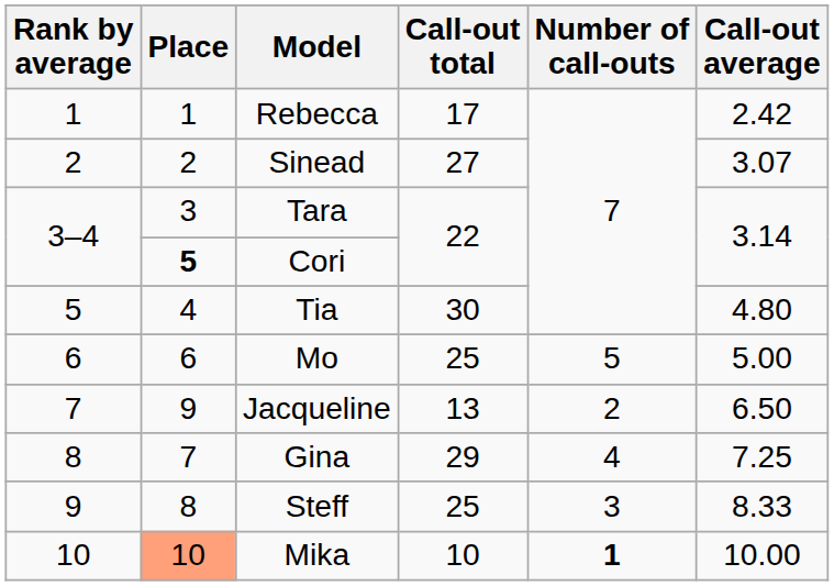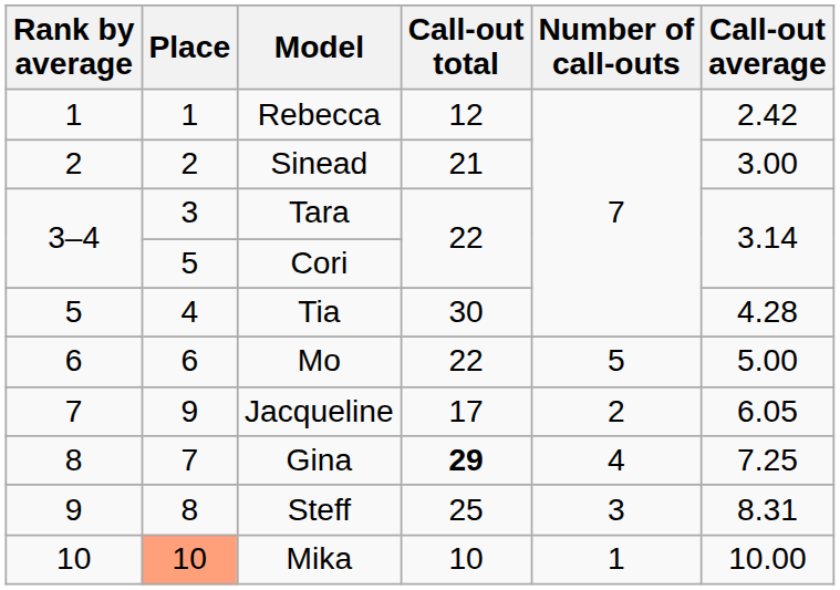Rebecca | Call-out total: 17 -> 12
Sinead | Call-out total: 27 -> 21
Sinead | Call-out average: 3.07 -> 3.00
Cori | Place: bold -> normal
Tia | Call-out average: 4.80 -> 4.28
Mo | Call-out total: 25 -> 22
Jacqueline | Call-out total: 13 -> 17
Jacqueline | Call-out average: 6.50 -> 6.05
Gina | Call-out total: normal -> bold
Steff | Call-out average: 8.33 -> 8.31
Mika | Number of call-outs: bold -> normal
